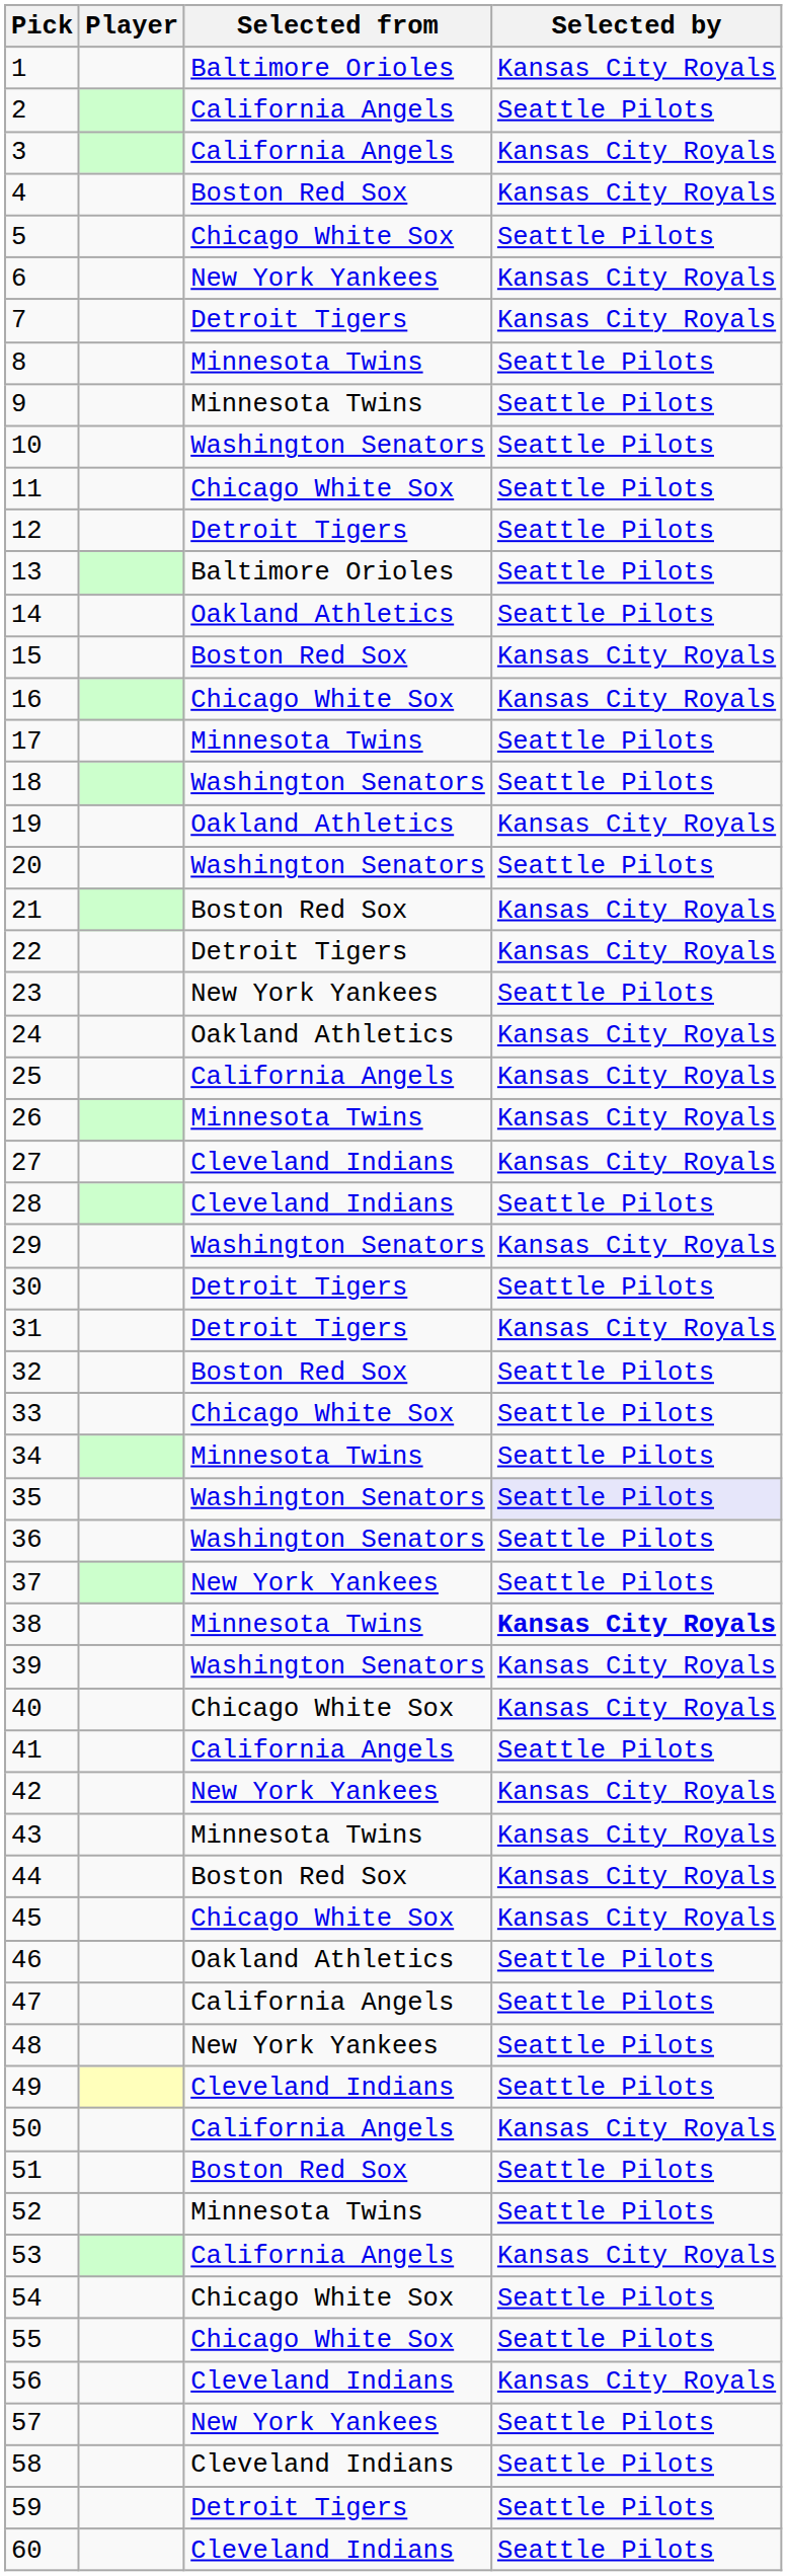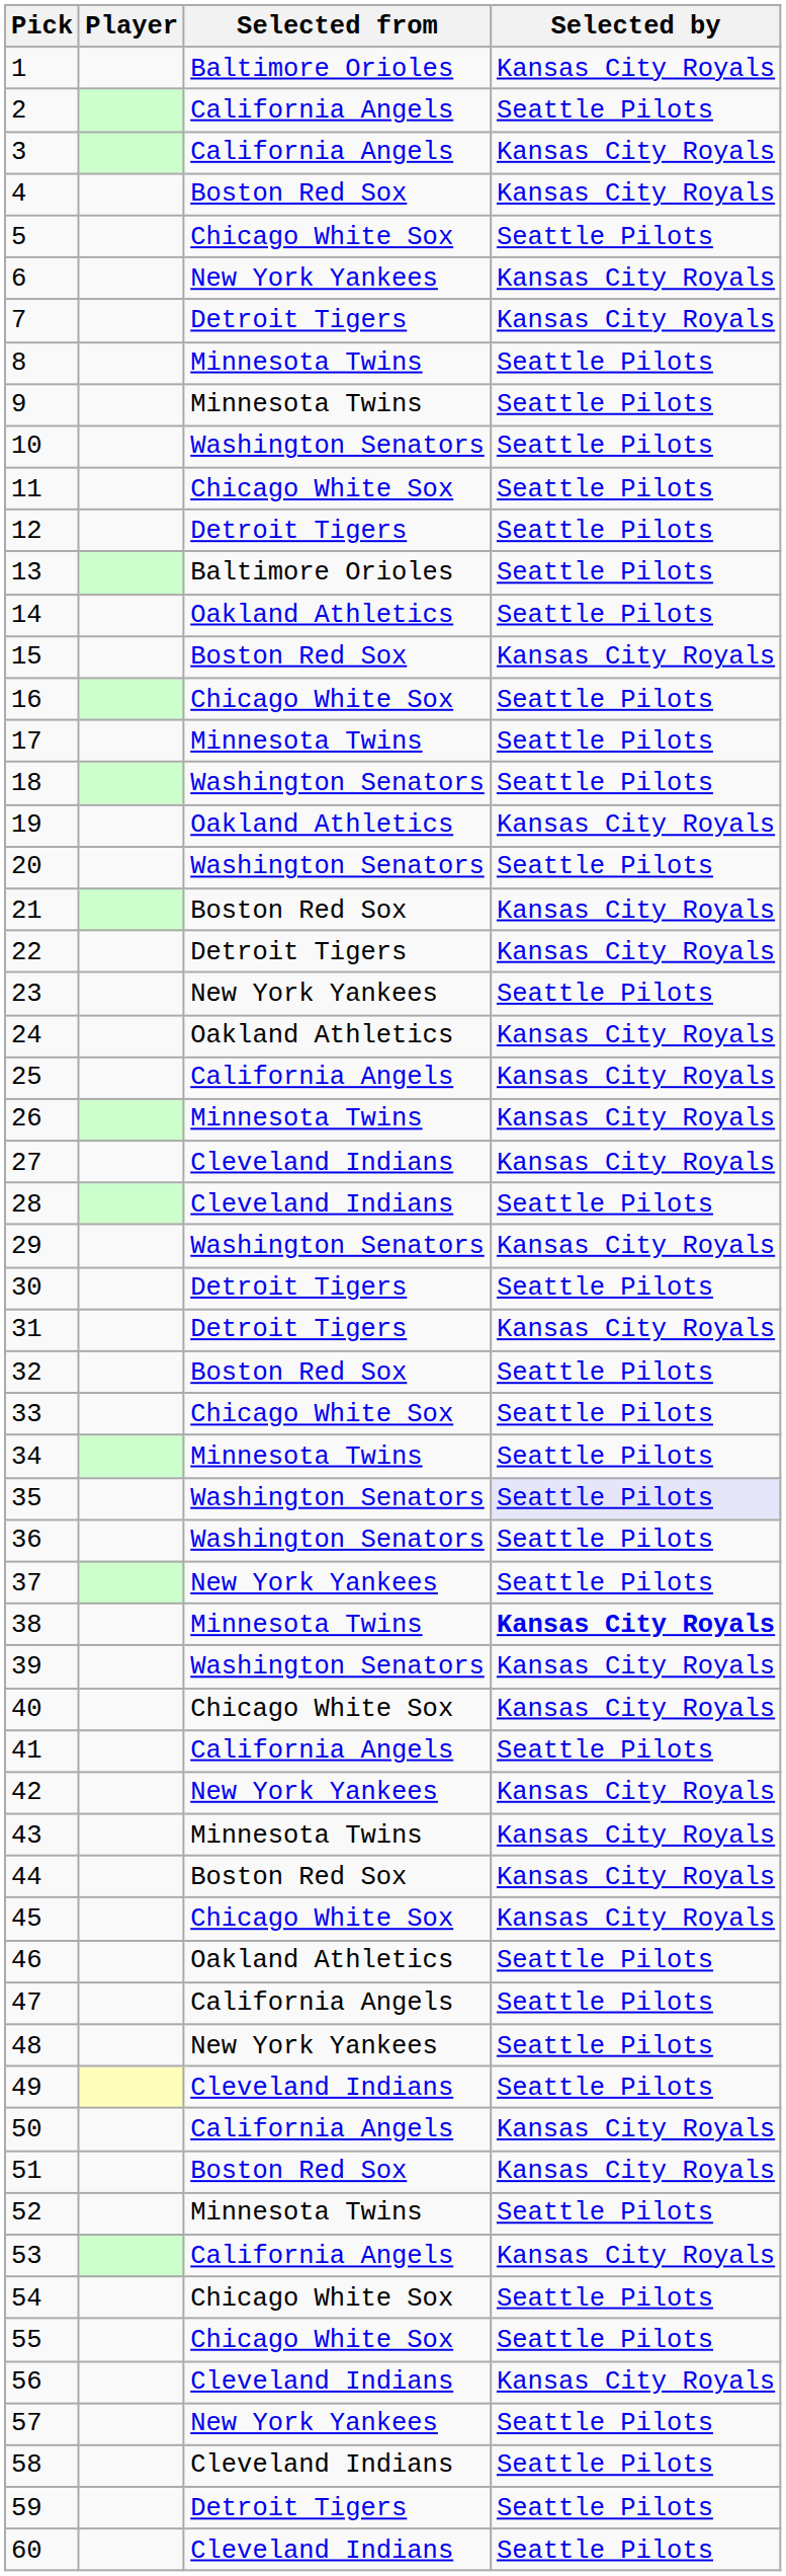16 | Selected by: Kansas City Royals -> Seattle Pilots
51 | Selected by: Seattle Pilots -> Kansas City Royals
